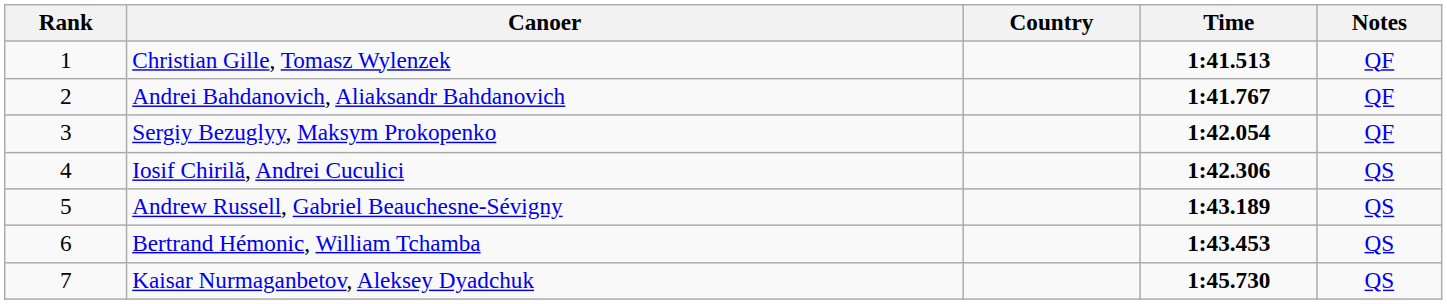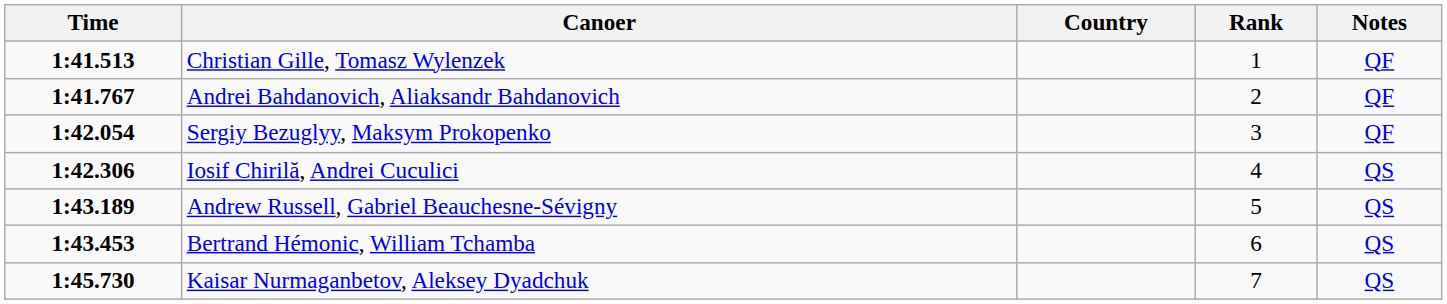columns swapped: Rank <-> Time
